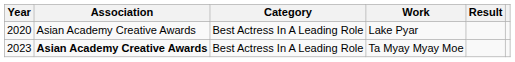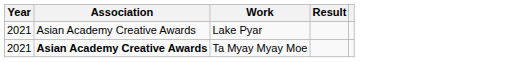- column: Category | Best Actress In A Leading Role | Best Actress In A Leading Role
Lake Pyar | Year: 2020 -> 2021
Ta Myay Myay Moe | Year: 2023 -> 2021
